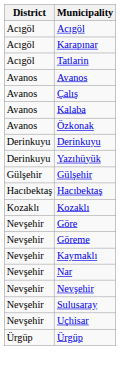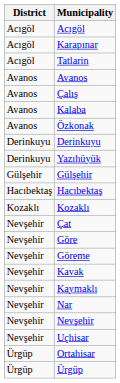+ row: Nevşehir | Çat
+ row: Nevşehir | Kavak
- row: Nevşehir | Sulusaray
+ row: Ürgüp | Ortahisar
